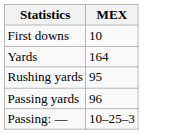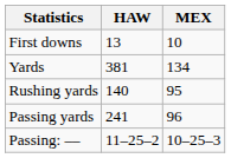+ column: HAW | 13 | 381 | 140 | 241 | 11–25–2
Yards | MEX: 164 -> 134
